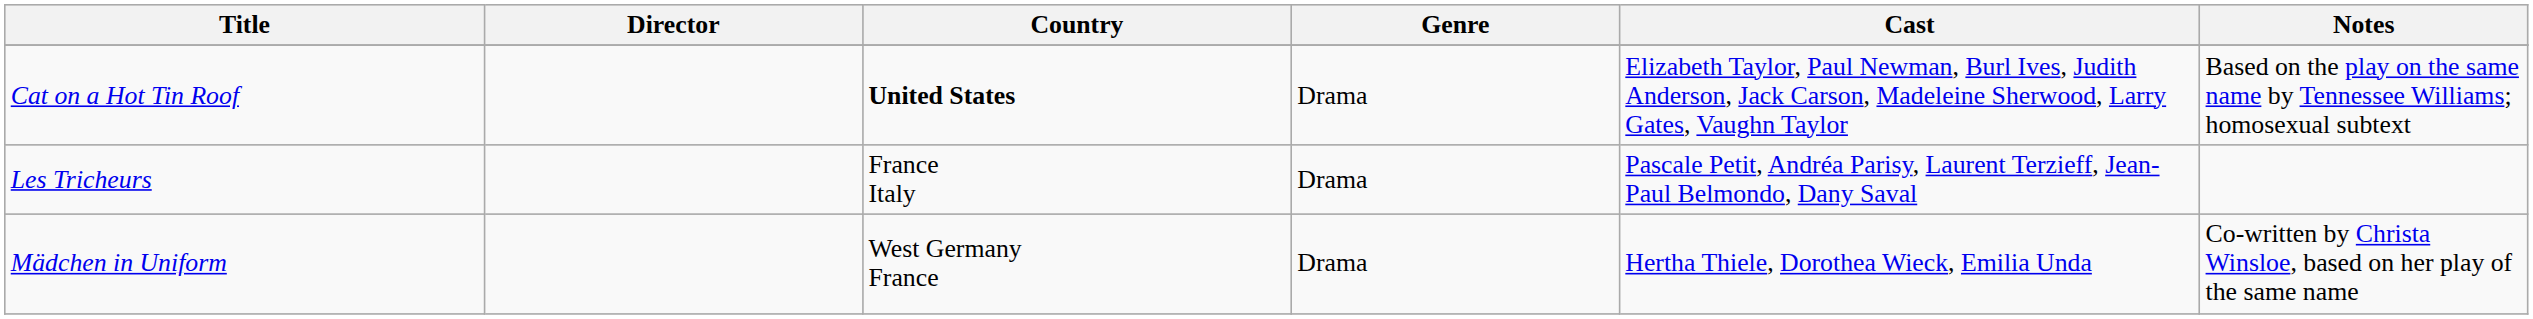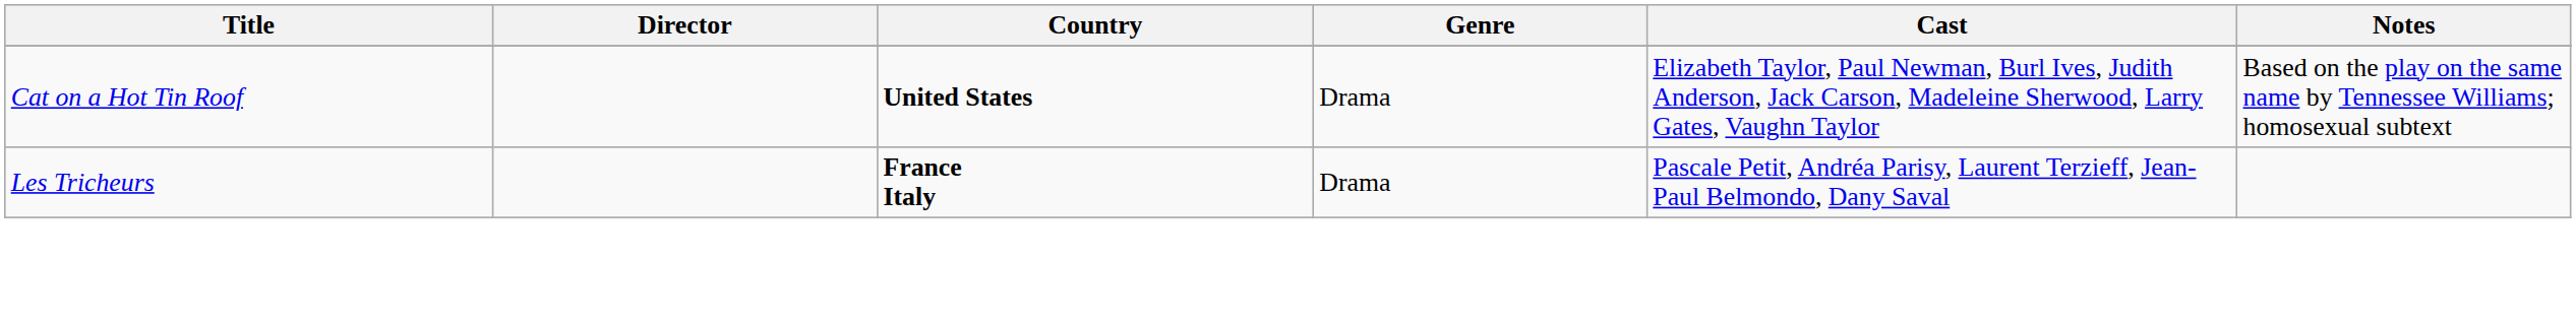Les Tricheurs | Country: normal -> bold
- row: Mädchen in Uniform | West Germany France | Drama | Hertha Thiele, Dorothea Wieck, Emilia Unda | Co-written by Christa Winsloe, based on her play of the same name
